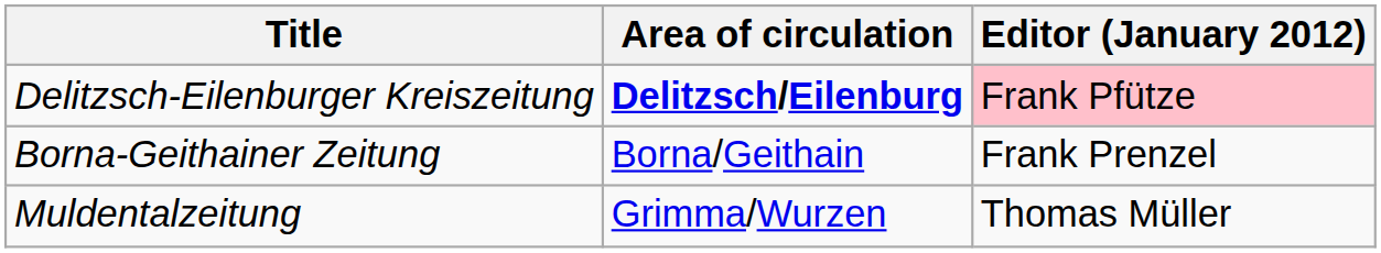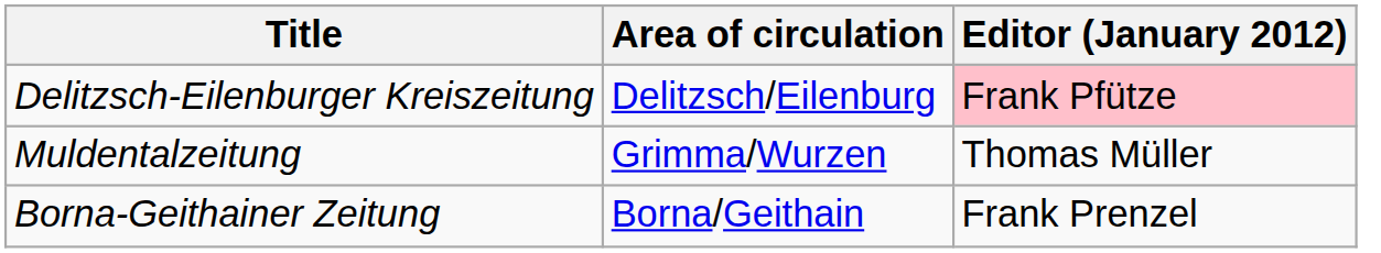Delitzsch-Eilenburger Kreiszeitung | Area of circulation: bold -> normal
rows swapped: Muldentalzeitung <-> Borna-Geithainer Zeitung
